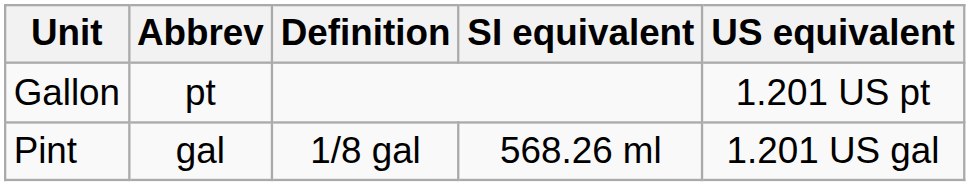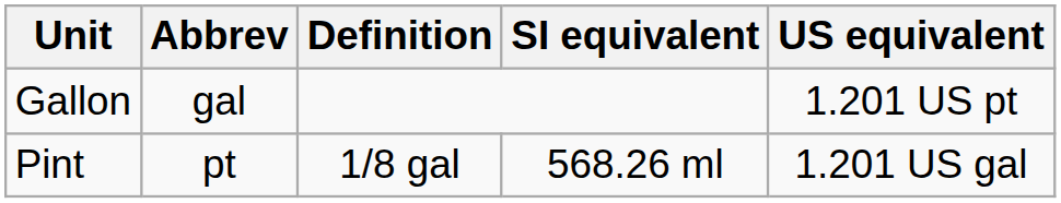Gallon | Abbrev: pt -> gal
Pint | Abbrev: gal -> pt
